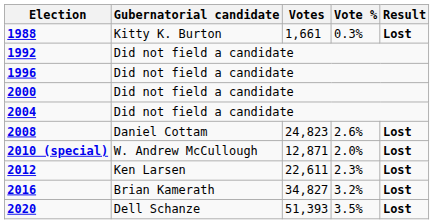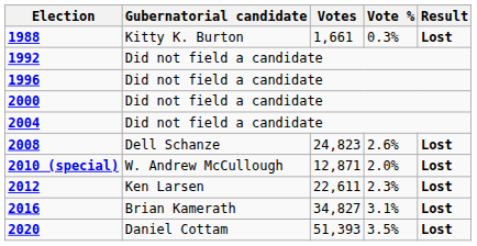2008 | Gubernatorial candidate: Daniel Cottam -> Dell Schanze
2016 | Vote %: 3.2% -> 3.1%
2020 | Gubernatorial candidate: Dell Schanze -> Daniel Cottam
